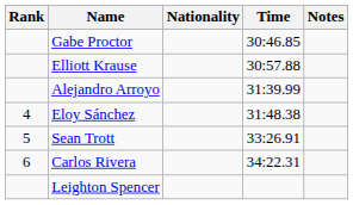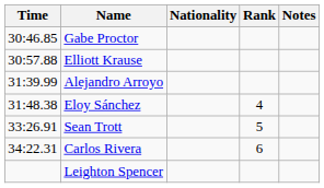columns swapped: Rank <-> Time
